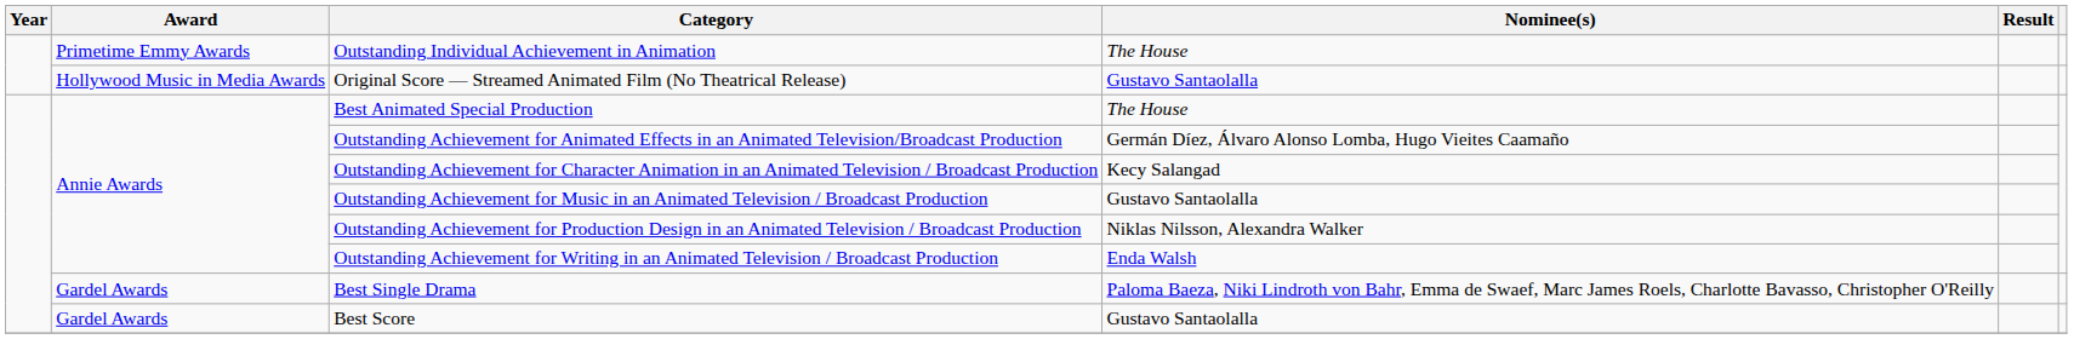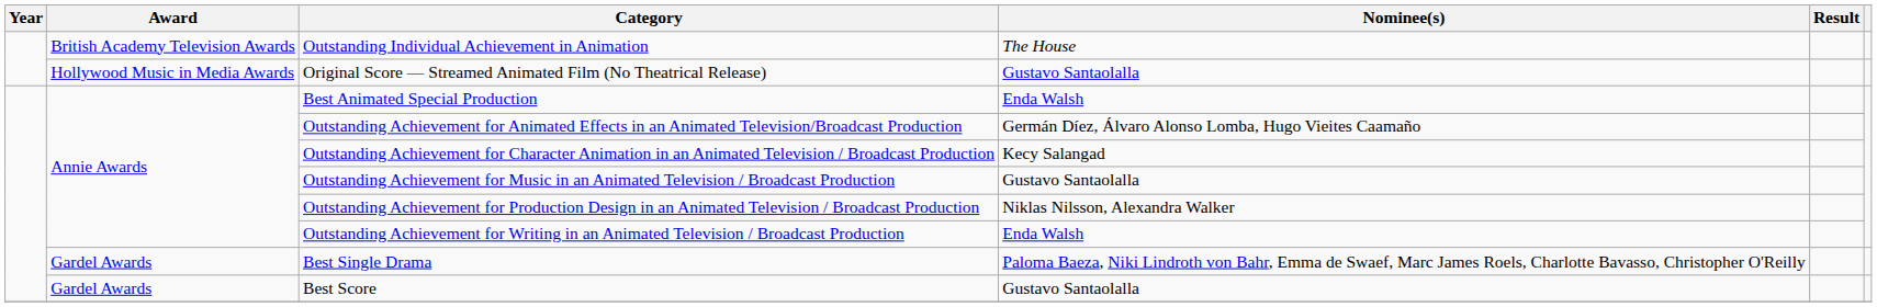Outstanding Individual Achievement in Animation | Award: Primetime Emmy Awards -> British Academy Television Awards
Best Animated Special Production | Nominee(s): The House -> Enda Walsh
